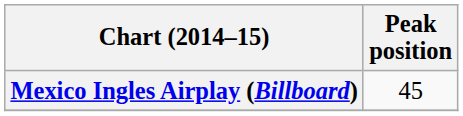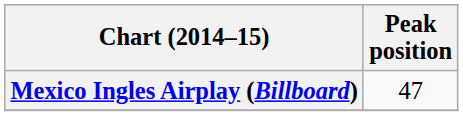Mexico Ingles Airplay (Billboard) | Peak position: 45 -> 47
